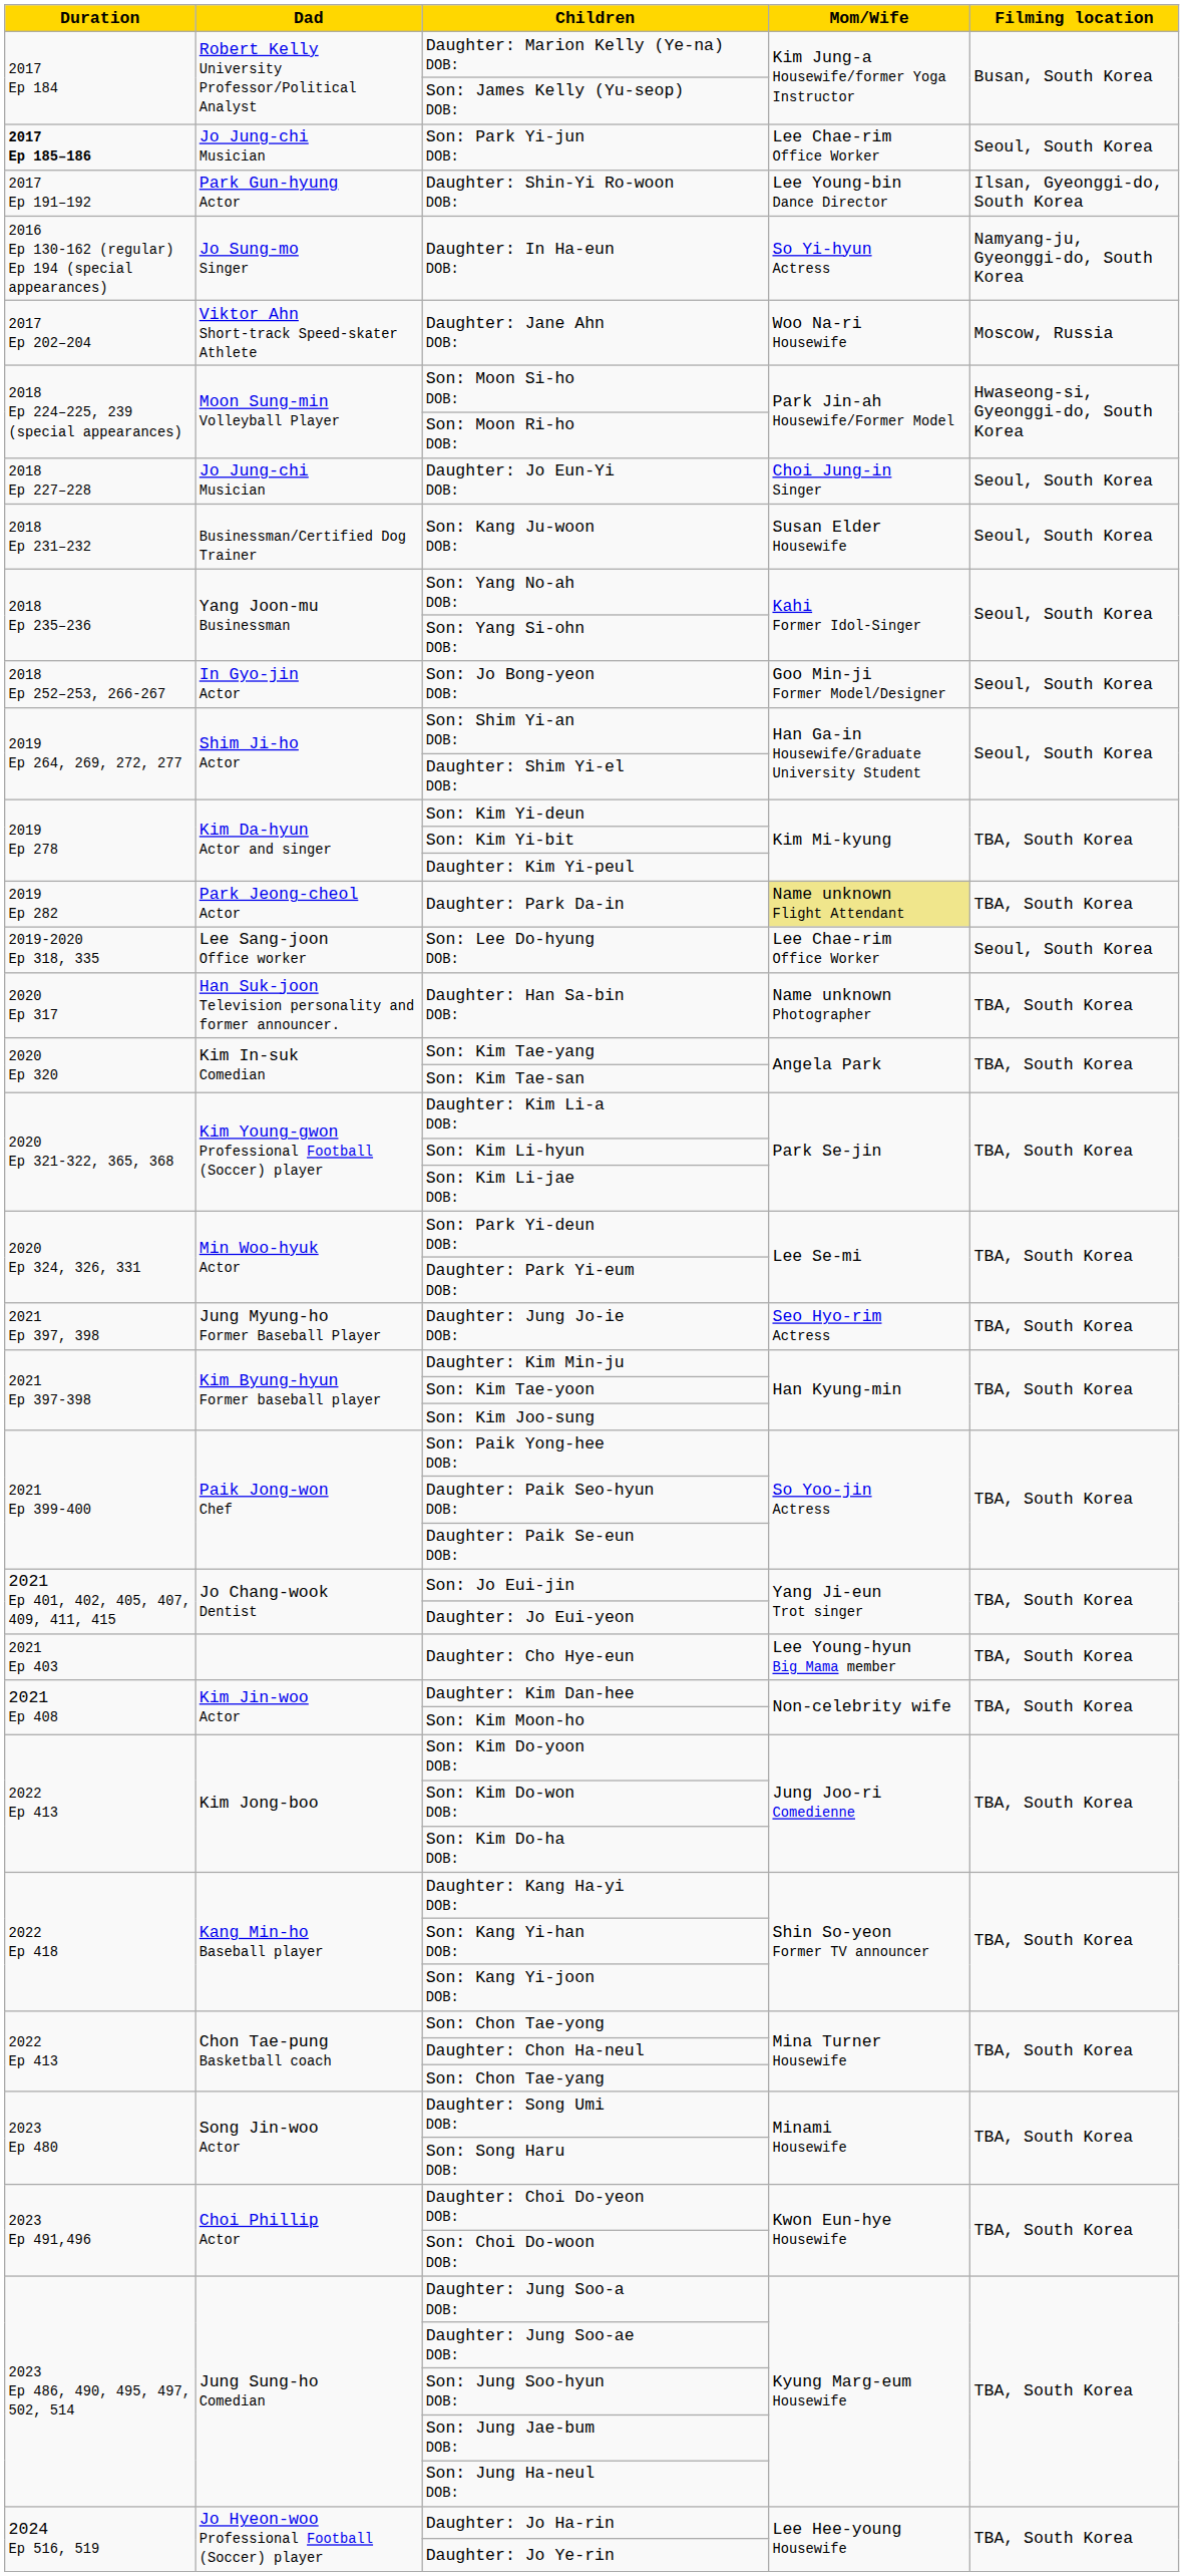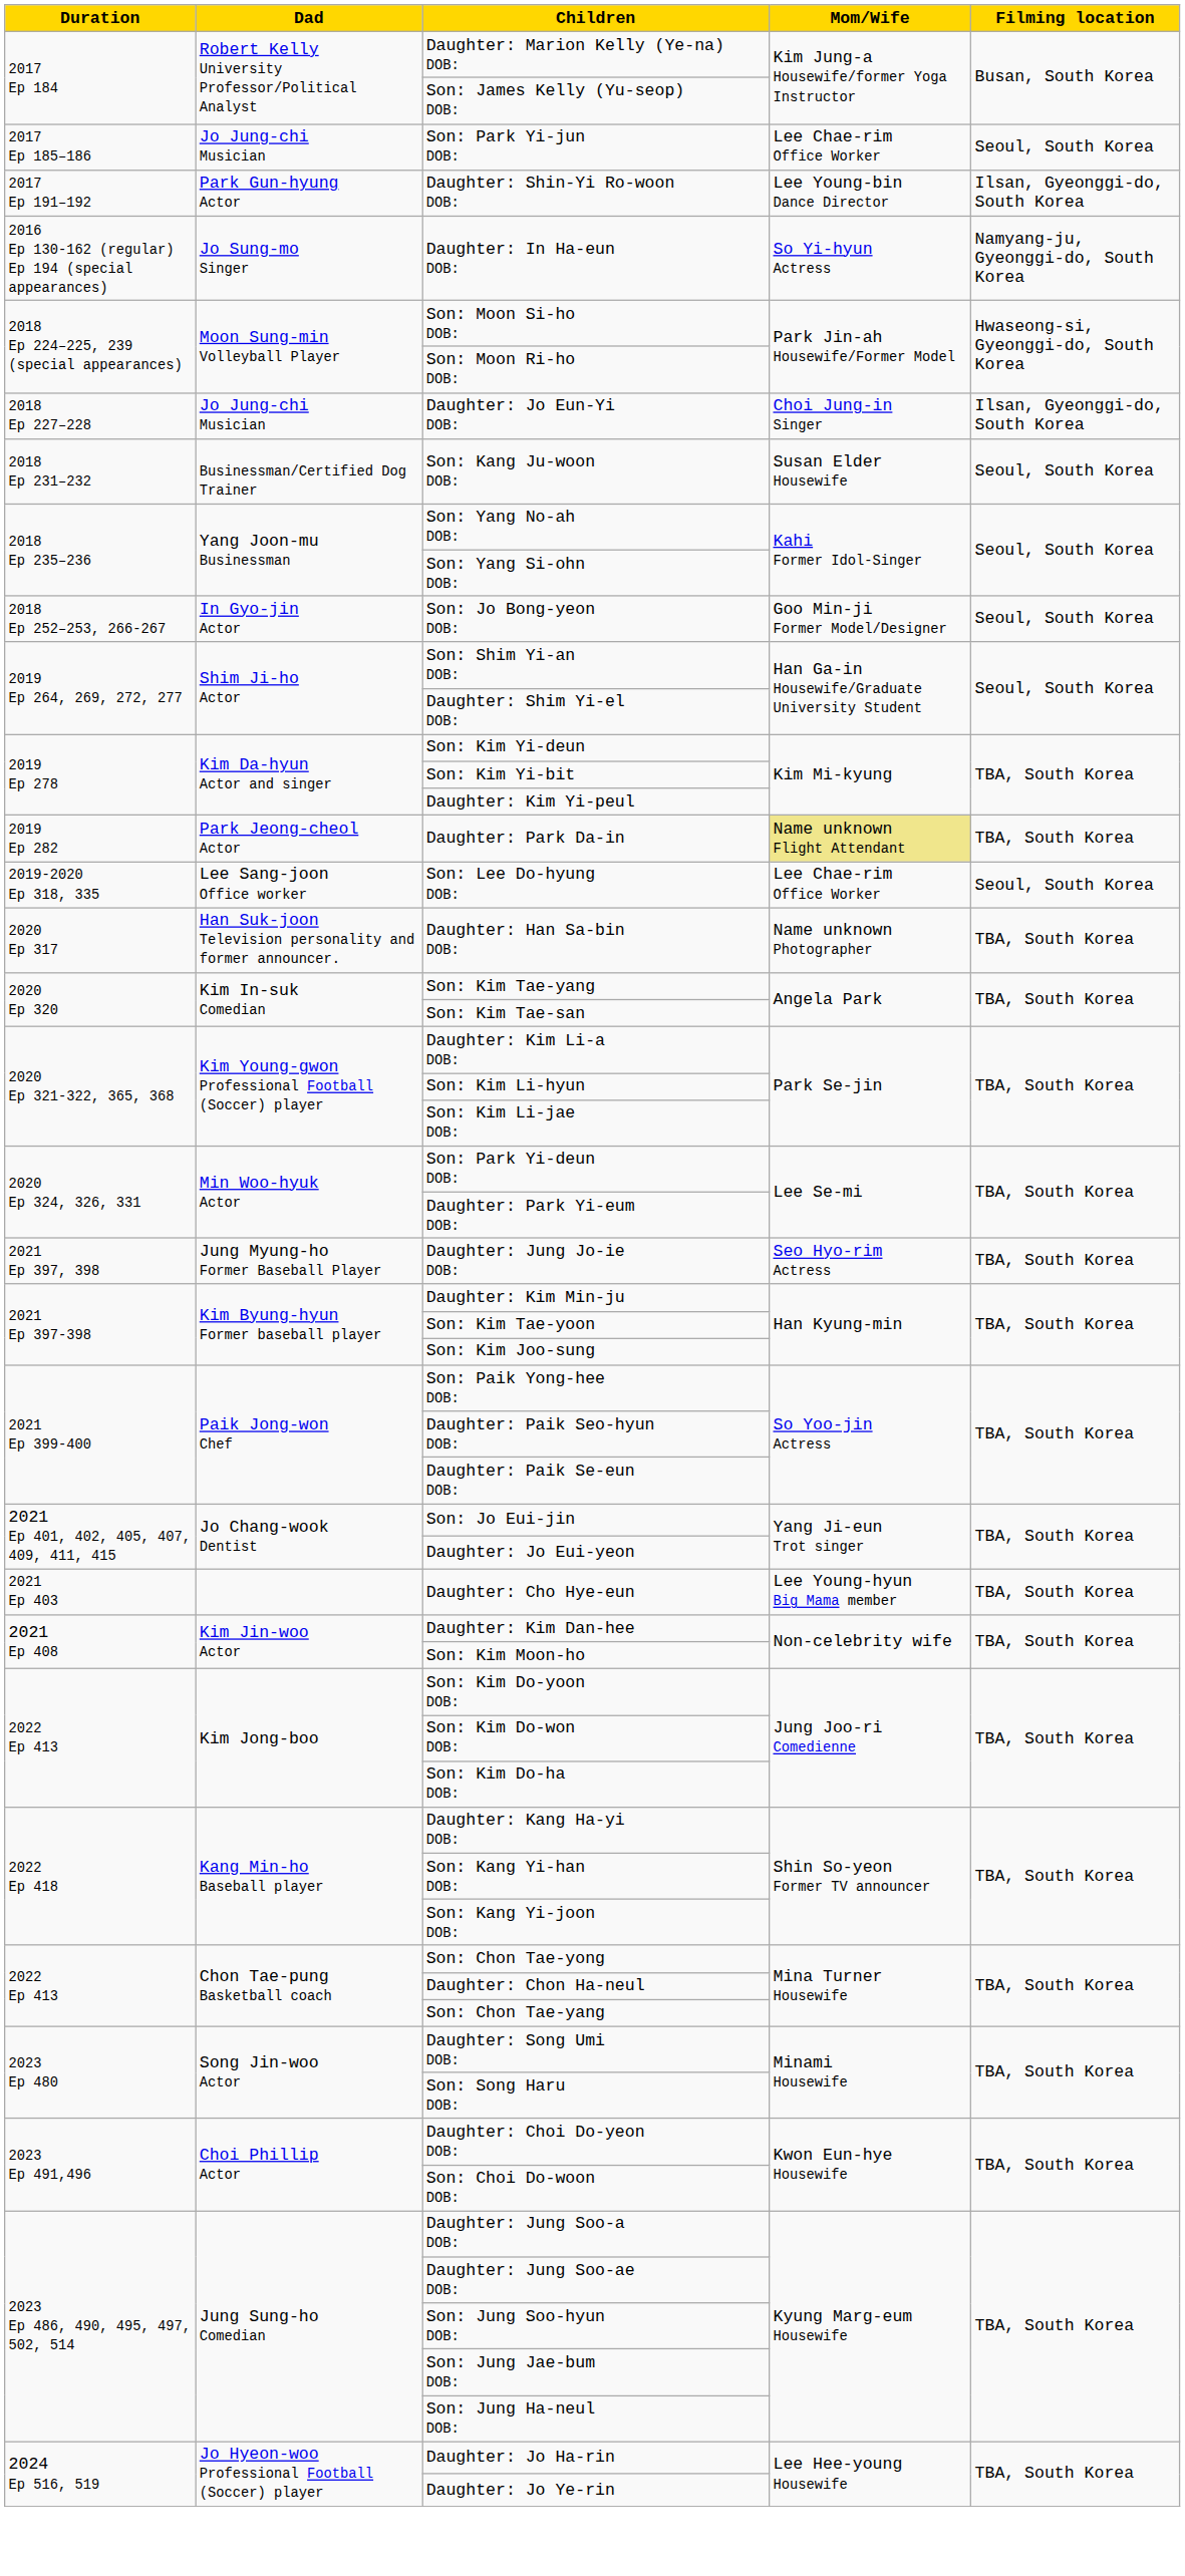Son: Park Yi-jun DOB: | Duration: bold -> normal
- row: 2017 Ep 202–204 | Viktor Ahn Short-track Speed-skater Athlete | Daughter: Jane Ahn DOB: | Woo Na-ri Housewife | Moscow, Russia
Daughter: Jo Eun-Yi DOB: | Filming location: Seoul, South Korea -> Ilsan, Gyeonggi-do, South Korea
